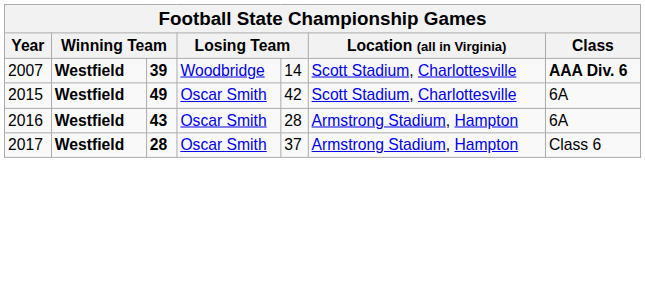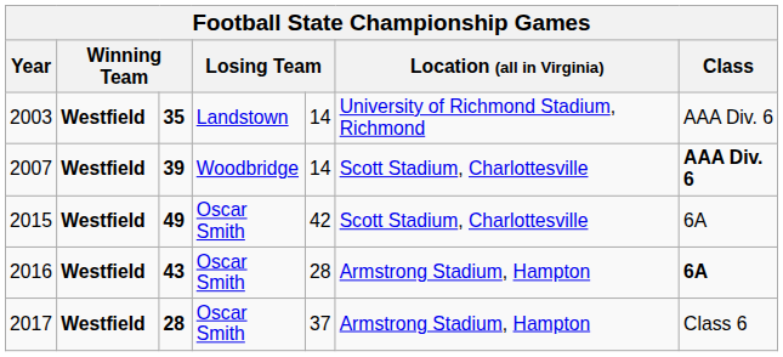+ row: 2003 | Westfield | 35 | Landstown | 14 | University of Richmond Stadium, Richmond | AAA Div. 6
2016 | Class: normal -> bold
